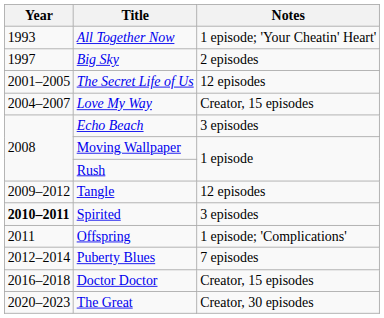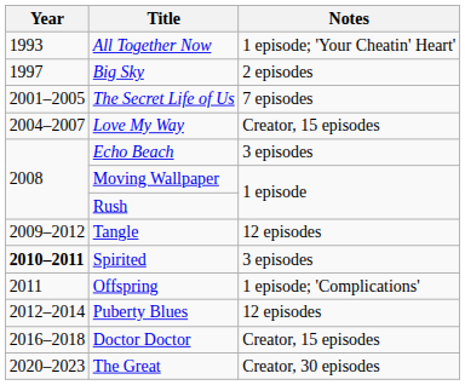The Secret Life of Us | Notes: 12 episodes -> 7 episodes
Puberty Blues | Notes: 7 episodes -> 12 episodes
